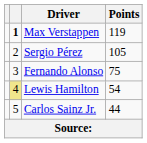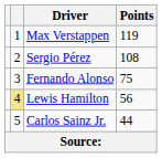Max Verstappen | column 2: bold -> normal
Sergio Pérez | Points: 105 -> 108
Lewis Hamilton | Points: 54 -> 56
